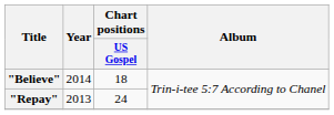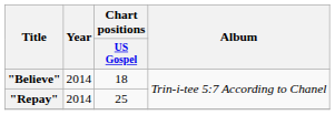"Repay" | Year: 2013 -> 2014
"Repay" | Chart positions / US Gospel: 24 -> 25
